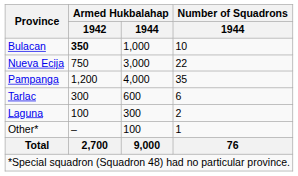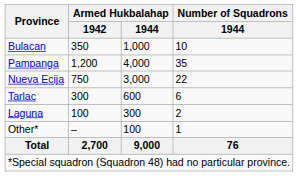Bulacan | Armed Hukbalahap / 1942: bold -> normal
rows swapped: Nueva Ecija <-> Pampanga
